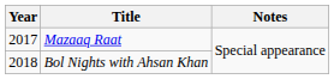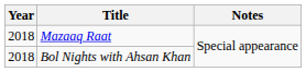Mazaaq Raat | Year: 2017 -> 2018
